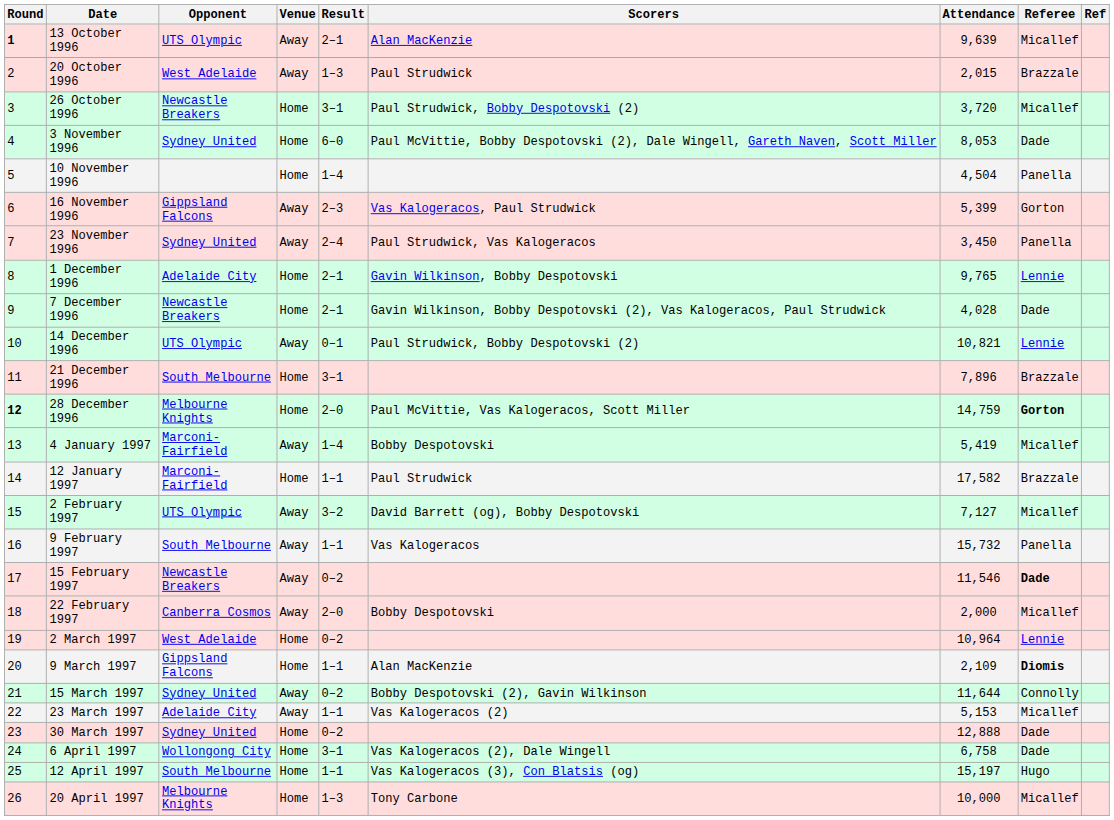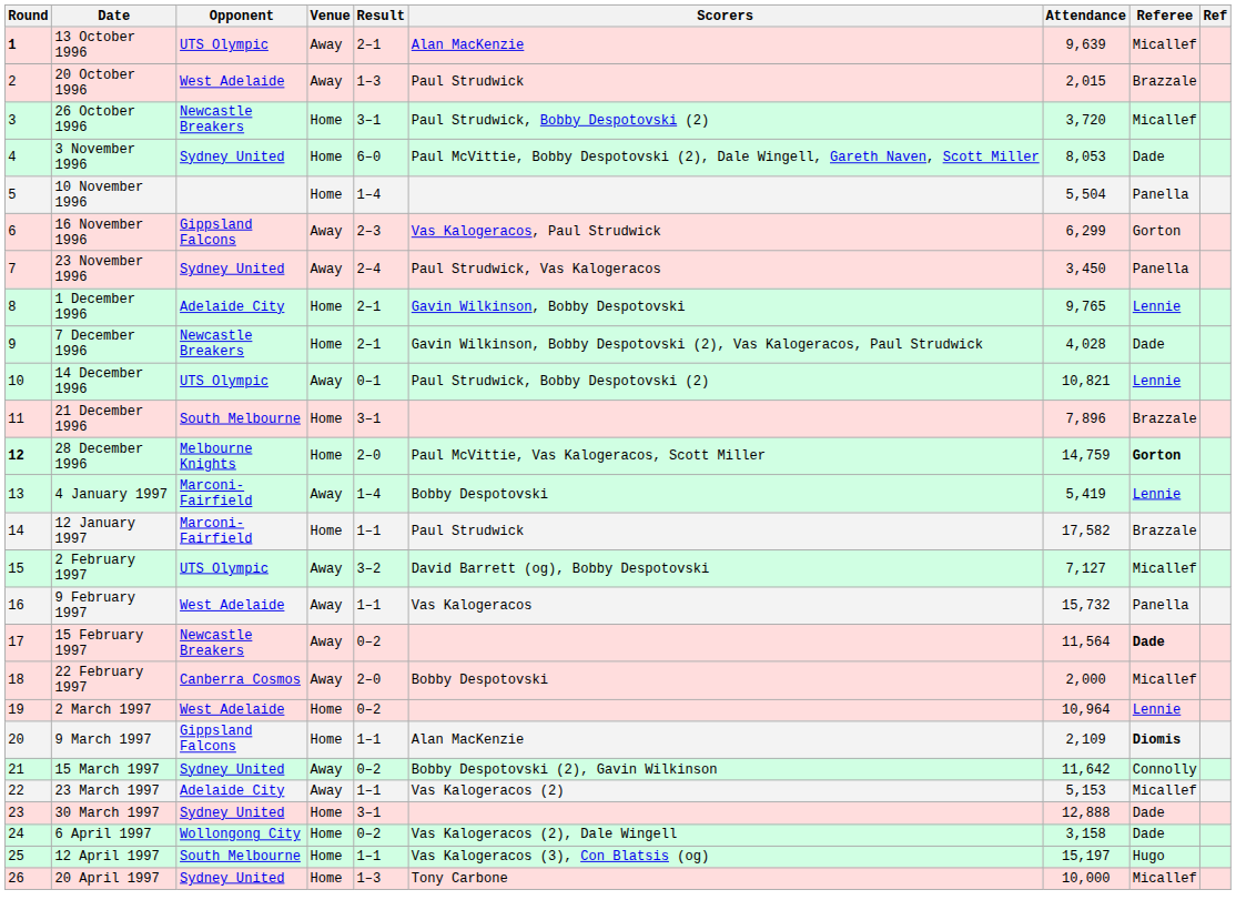10 November 1996 | Attendance: 4,504 -> 5,504
16 November 1996 | Attendance: 5,399 -> 6,299
4 January 1997 | Referee: Micallef -> Lennie
9 February 1997 | Opponent: South Melbourne -> West Adelaide
15 February 1997 | Attendance: 11,546 -> 11,564
15 March 1997 | Attendance: 11,644 -> 11,642
30 March 1997 | Result: 0–2 -> 3–1
6 April 1997 | Result: 3–1 -> 0–2
6 April 1997 | Attendance: 6,758 -> 3,158
20 April 1997 | Opponent: Melbourne Knights -> Sydney United
